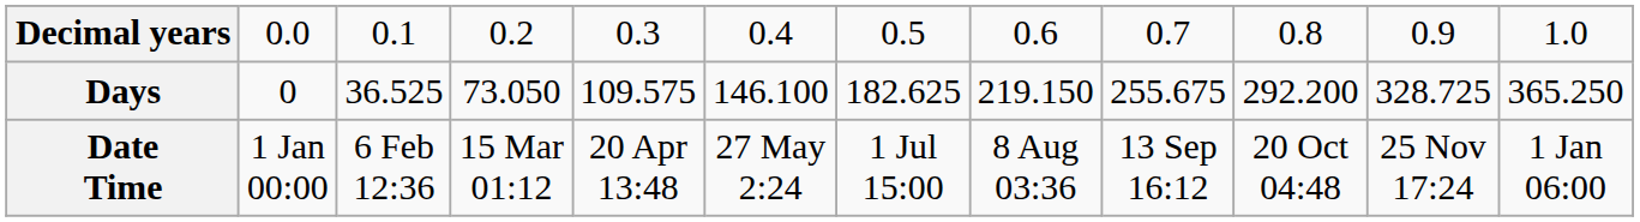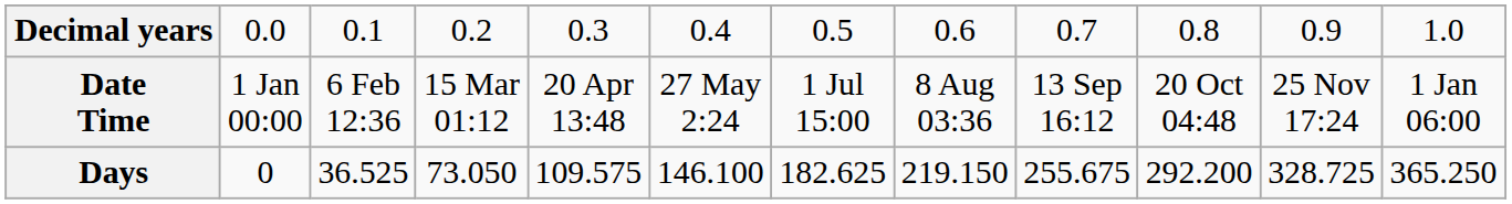rows swapped: Days <-> Date Time
